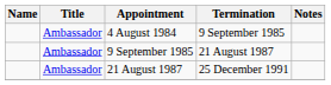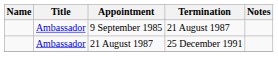- row: Ambassador | 4 August 1984 | 9 September 1985
